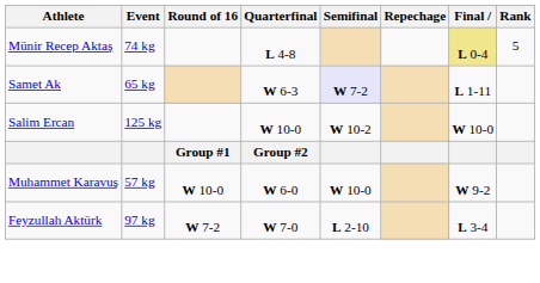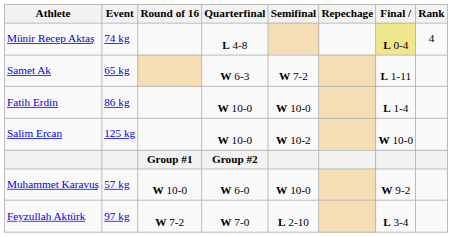Münir Recep Aktaş | Rank: 5 -> 4
Samet Ak | Semifinal: lavender background -> no background
+ row: Fatih Erdin | 86 kg | W 10-0 | W 10-0 | L 1-4
